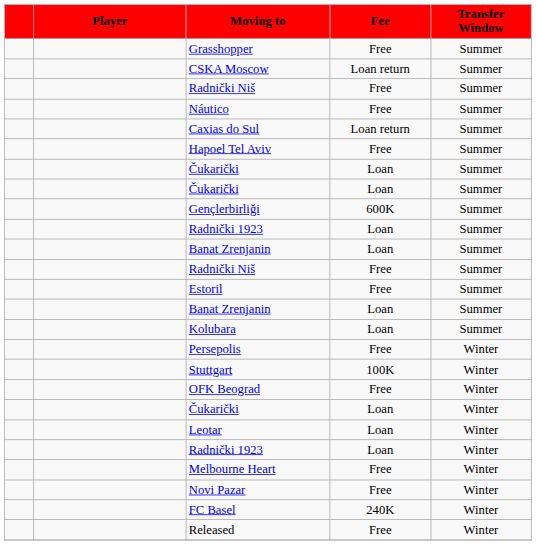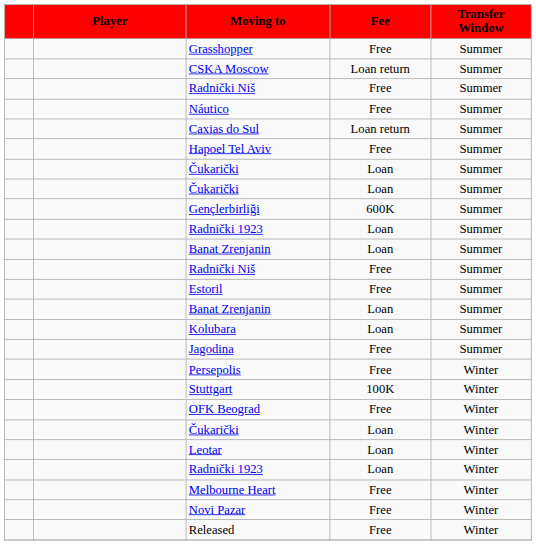+ row: Jagodina | Free | Summer
- row: FC Basel | 240K | Winter
